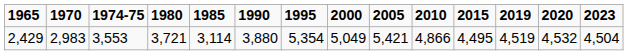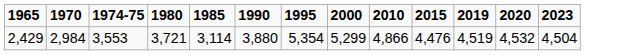- column: 2005 | 5,421
2,429 | 1970: 2,983 -> 2,984
2,429 | 2000: 5,049 -> 5,299
2,429 | 2015: 4,495 -> 4,476
